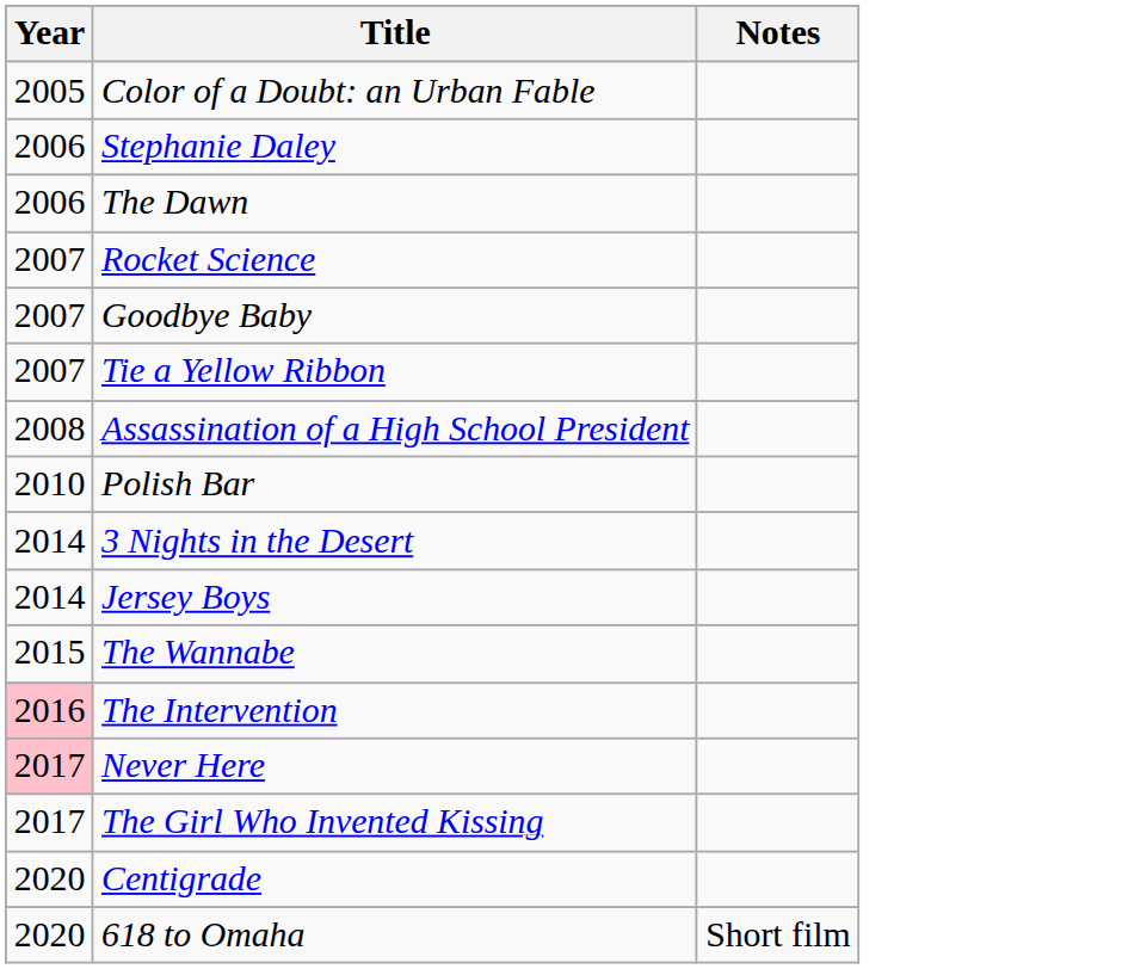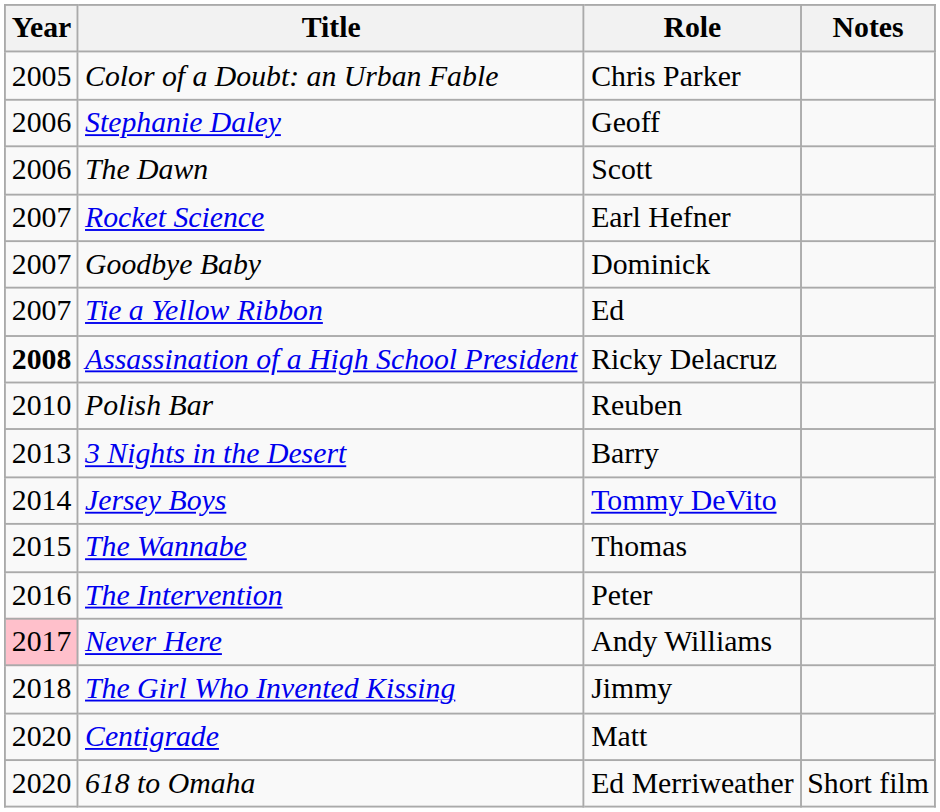+ column: Role | Chris Parker | Geoff | Scott | Earl Hefner | Dominick | Ed | Ricky Delacruz | Reuben | Barry | Tommy DeVito | Thomas | Peter | Andy Williams | Jimmy | Matt | Ed Merriweather
Assassination of a High School President | Year: normal -> bold
3 Nights in the Desert | Year: 2014 -> 2013
The Intervention | Year: pink background -> no background
The Girl Who Invented Kissing | Year: 2017 -> 2018
